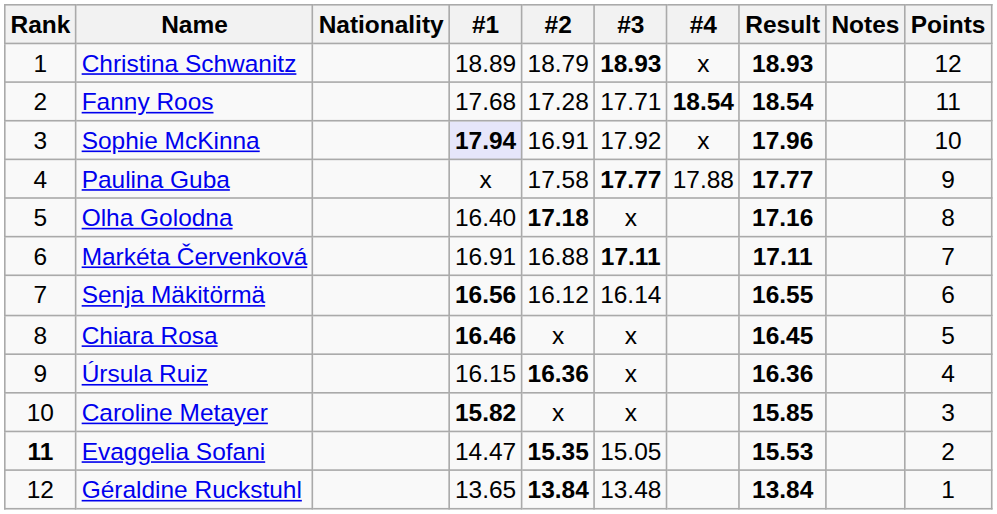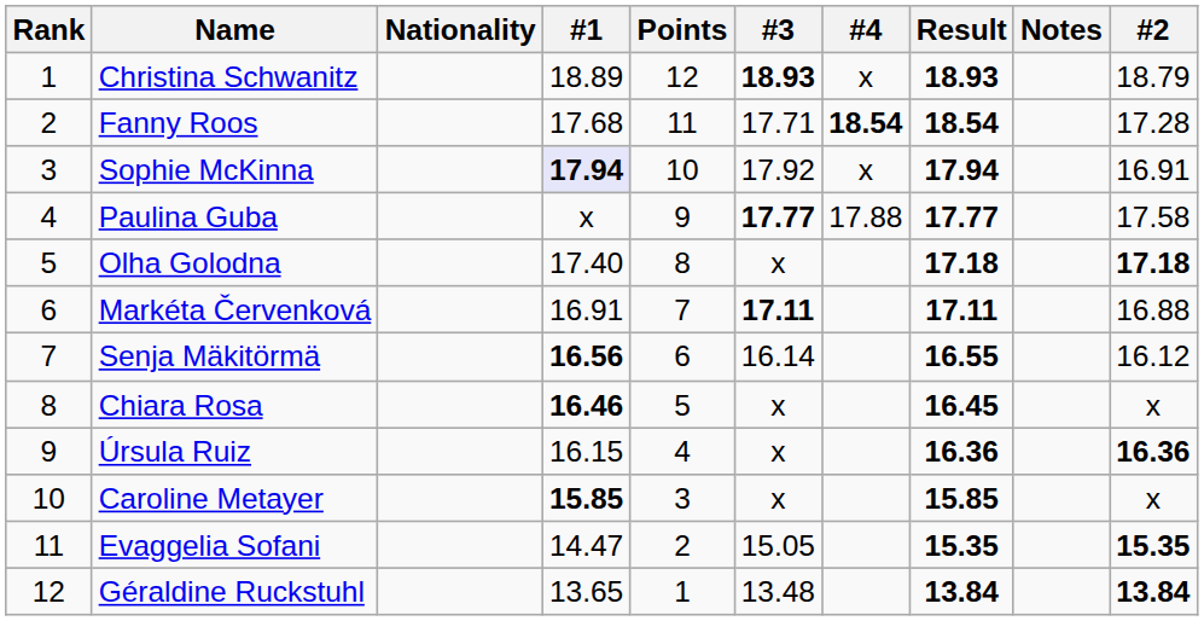columns swapped: #2 <-> Points
Sophie McKinna | Result: 17.96 -> 17.94
Olha Golodna | #1: 16.40 -> 17.40
Olha Golodna | Result: 17.16 -> 17.18
Caroline Metayer | #1: 15.82 -> 15.85
Evaggelia Sofani | Rank: bold -> normal
Evaggelia Sofani | Result: 15.53 -> 15.35
